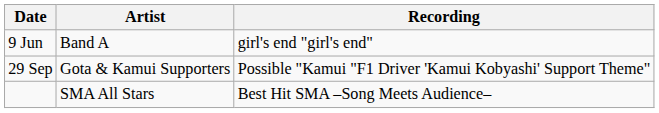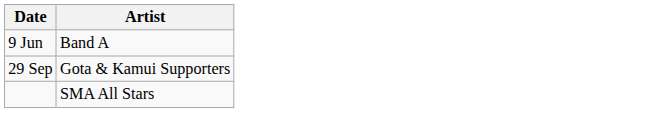- column: Recording | girl's end "girl's end" | Possible "Kamui "F1 Driver 'Kamui Kobyashi' Support Theme" | Best Hit SMA –Song Meets Audience–
